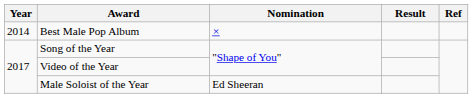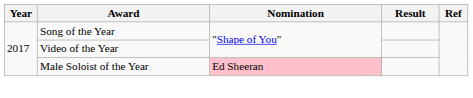- row: 2014 | Best Male Pop Album | ×
Male Soloist of the Year | Nomination: no background -> pink background
